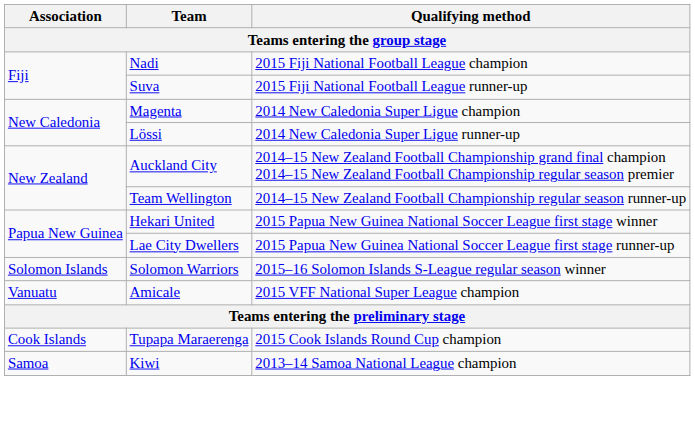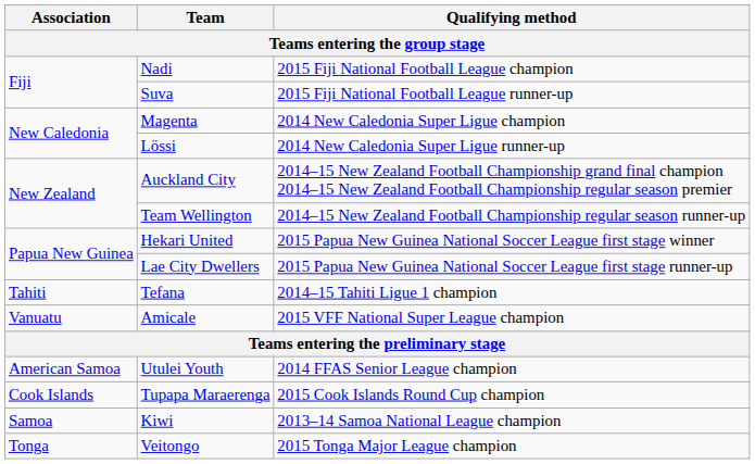- row: Solomon Islands | Solomon Warriors | 2015–16 Solomon Islands S-League regular season winner
+ row: Tahiti | Tefana | 2014–15 Tahiti Ligue 1 champion
+ row: American Samoa | Utulei Youth | 2014 FFAS Senior League champion
+ row: Tonga | Veitongo | 2015 Tonga Major League champion
